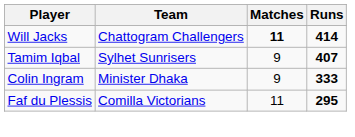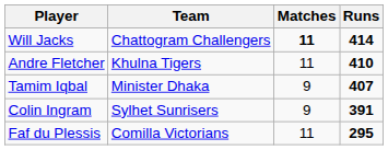+ row: Andre Fletcher | Khulna Tigers | 11 | 410
Tamim Iqbal | Team: Sylhet Sunrisers -> Minister Dhaka
Colin Ingram | Team: Minister Dhaka -> Sylhet Sunrisers
Colin Ingram | Runs: 333 -> 391
